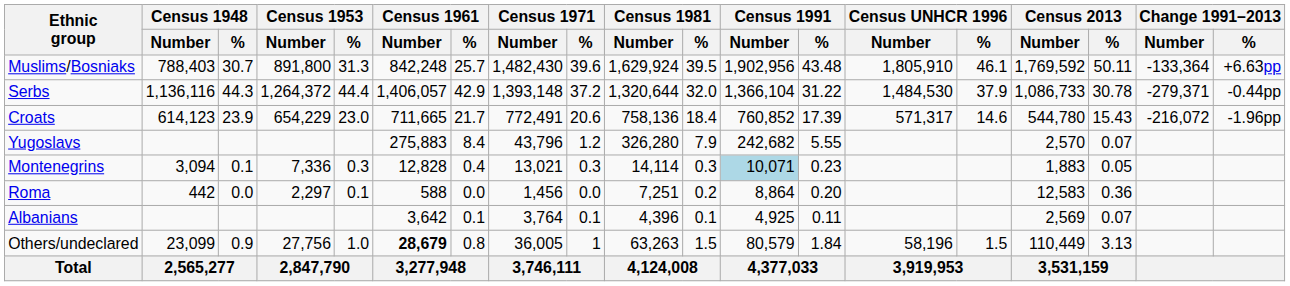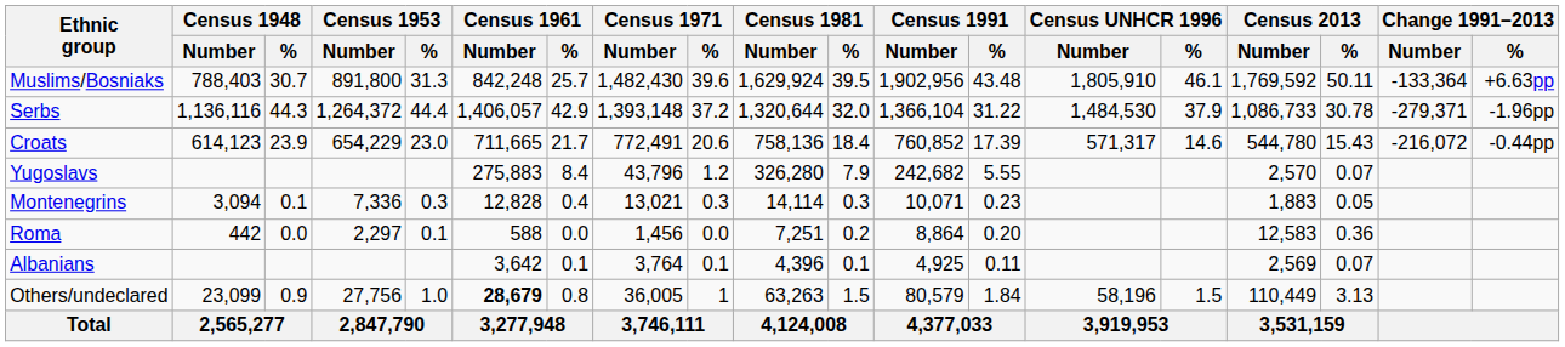Serbs | Change 1991–2013 / %: -0.44pp -> -1.96pp
Croats | Change 1991–2013 / %: -1.96pp -> -0.44pp
Montenegrins | Census 1991 / Number: lightblue background -> no background
